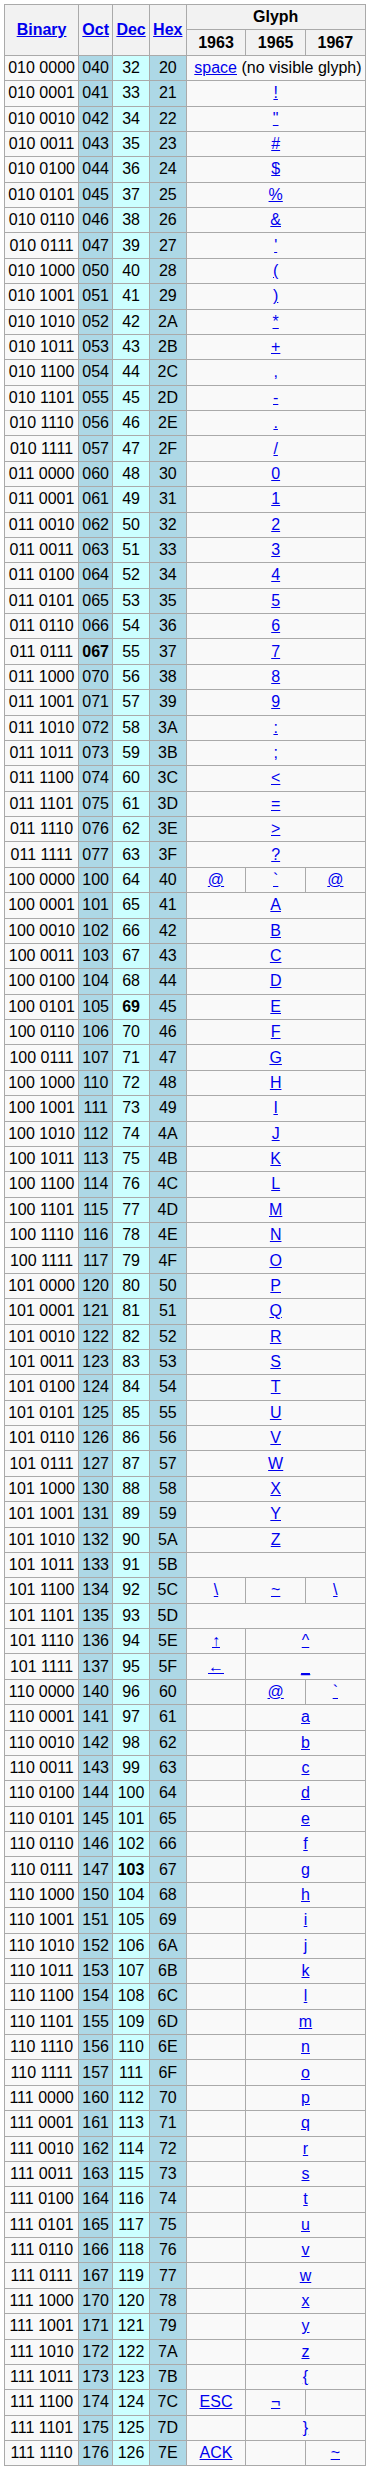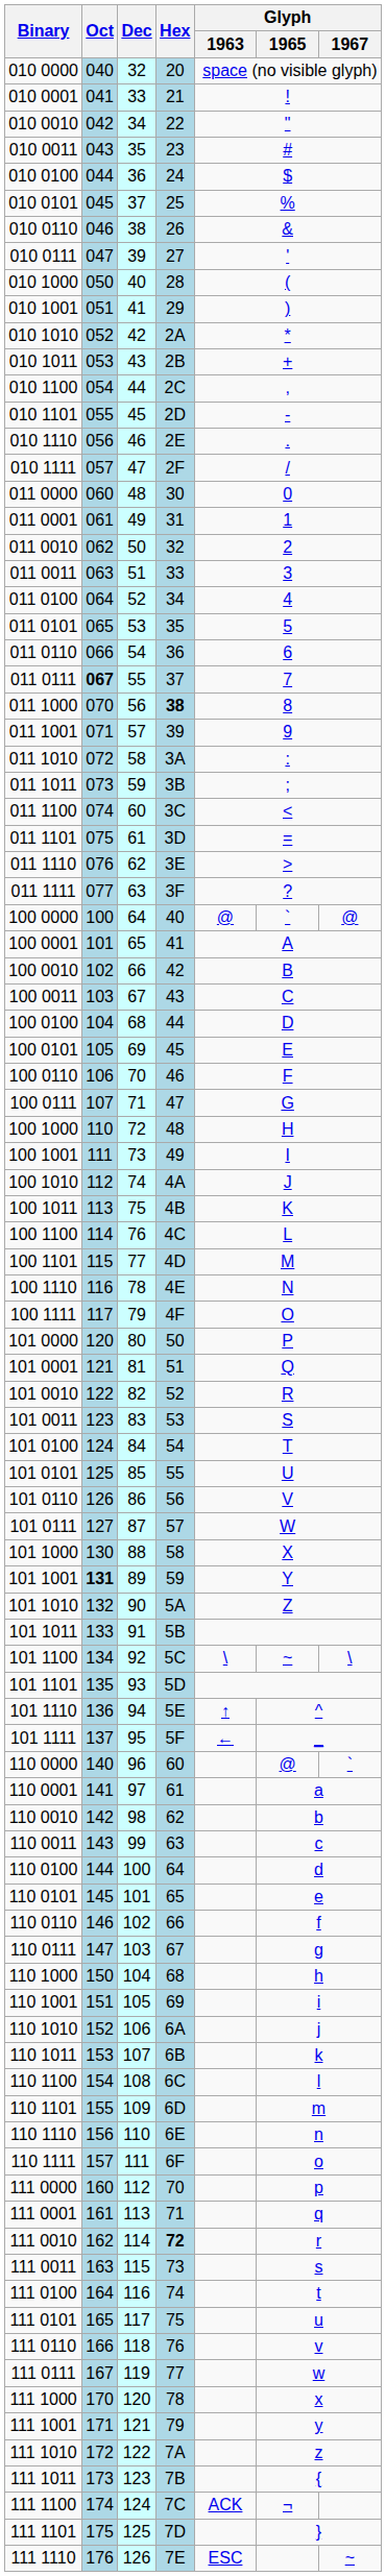011 1000 | Hex: normal -> bold
100 0101 | Dec: bold -> normal
101 1001 | Oct: normal -> bold
110 0111 | Dec: bold -> normal
111 0010 | Hex: normal -> bold
111 1100 | Glyph / 1963: ESC -> ACK
111 1110 | Glyph / 1963: ACK -> ESC
